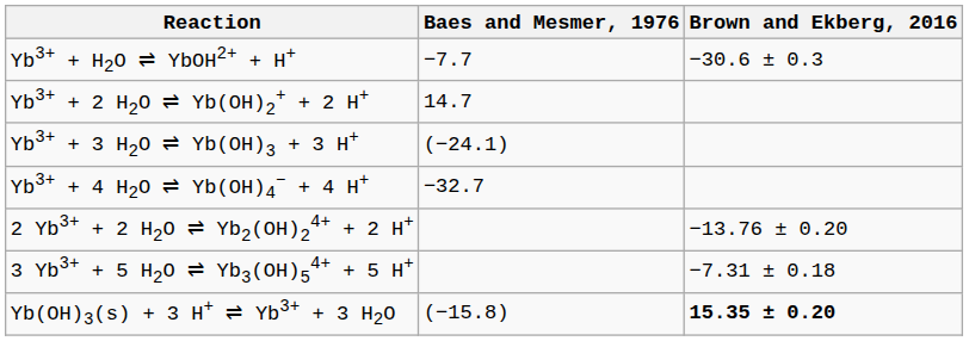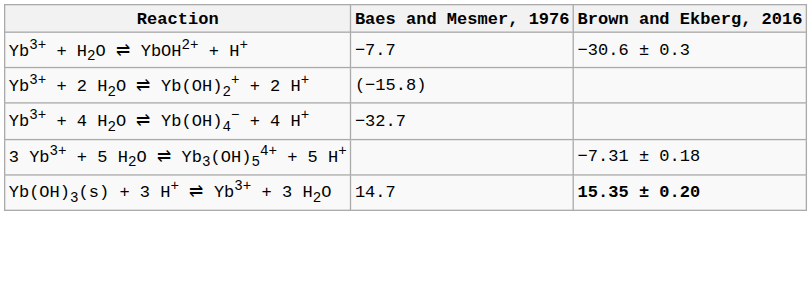Yb3+ + 2 H2O ⇌ Yb(OH)2+ + 2 H+ | Baes and Mesmer, 1976: 14.7 -> (−15.8)
- row: Yb3+ + 3 H2O ⇌ Yb(OH)3 + 3 H+ | (−24.1)
- row: 2 Yb3+ + 2 H2O ⇌ Yb2(OH)24+ + 2 H+ | −13.76 ± 0.20
Yb(OH)3(s) + 3 H+ ⇌ Yb3+ + 3 H2O | Baes and Mesmer, 1976: (−15.8) -> 14.7
